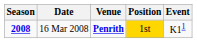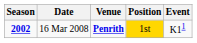16 Mar 2008 | Season: 2008 -> 2002
